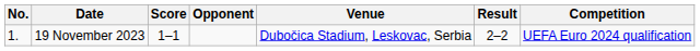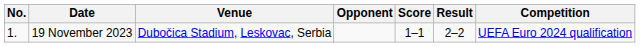columns swapped: Venue <-> Score
